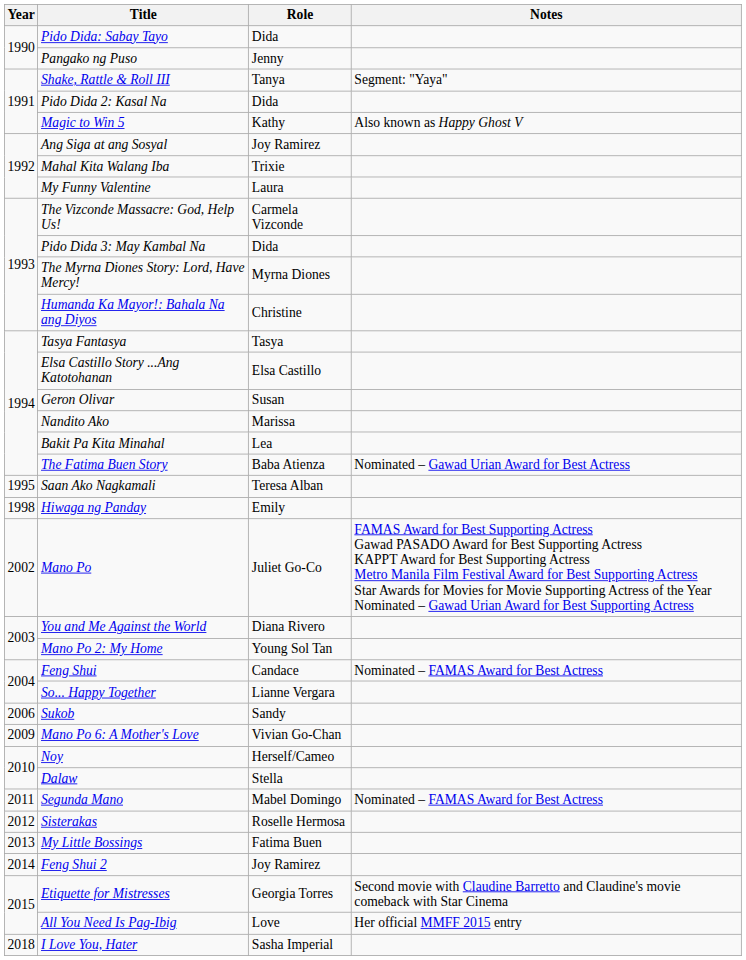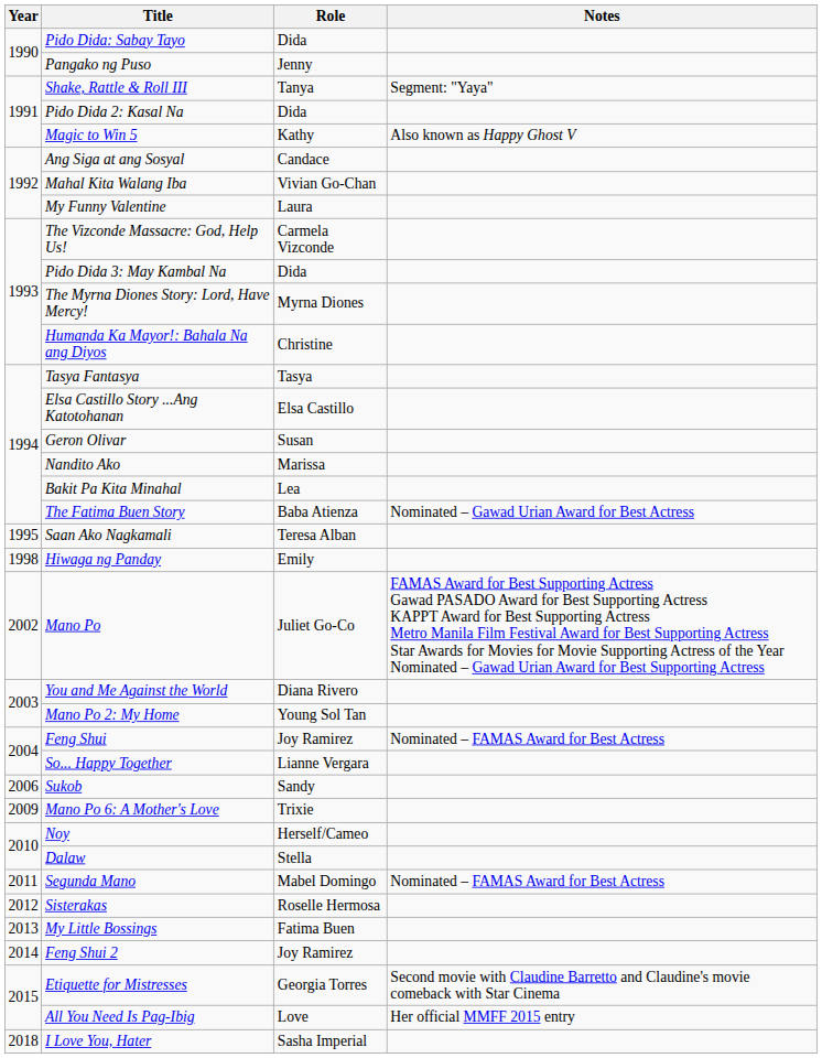Ang Siga at ang Sosyal | Role: Joy Ramirez -> Candace
Mahal Kita Walang Iba | Role: Trixie -> Vivian Go-Chan
Feng Shui | Role: Candace -> Joy Ramirez
Mano Po 6: A Mother's Love | Role: Vivian Go-Chan -> Trixie
